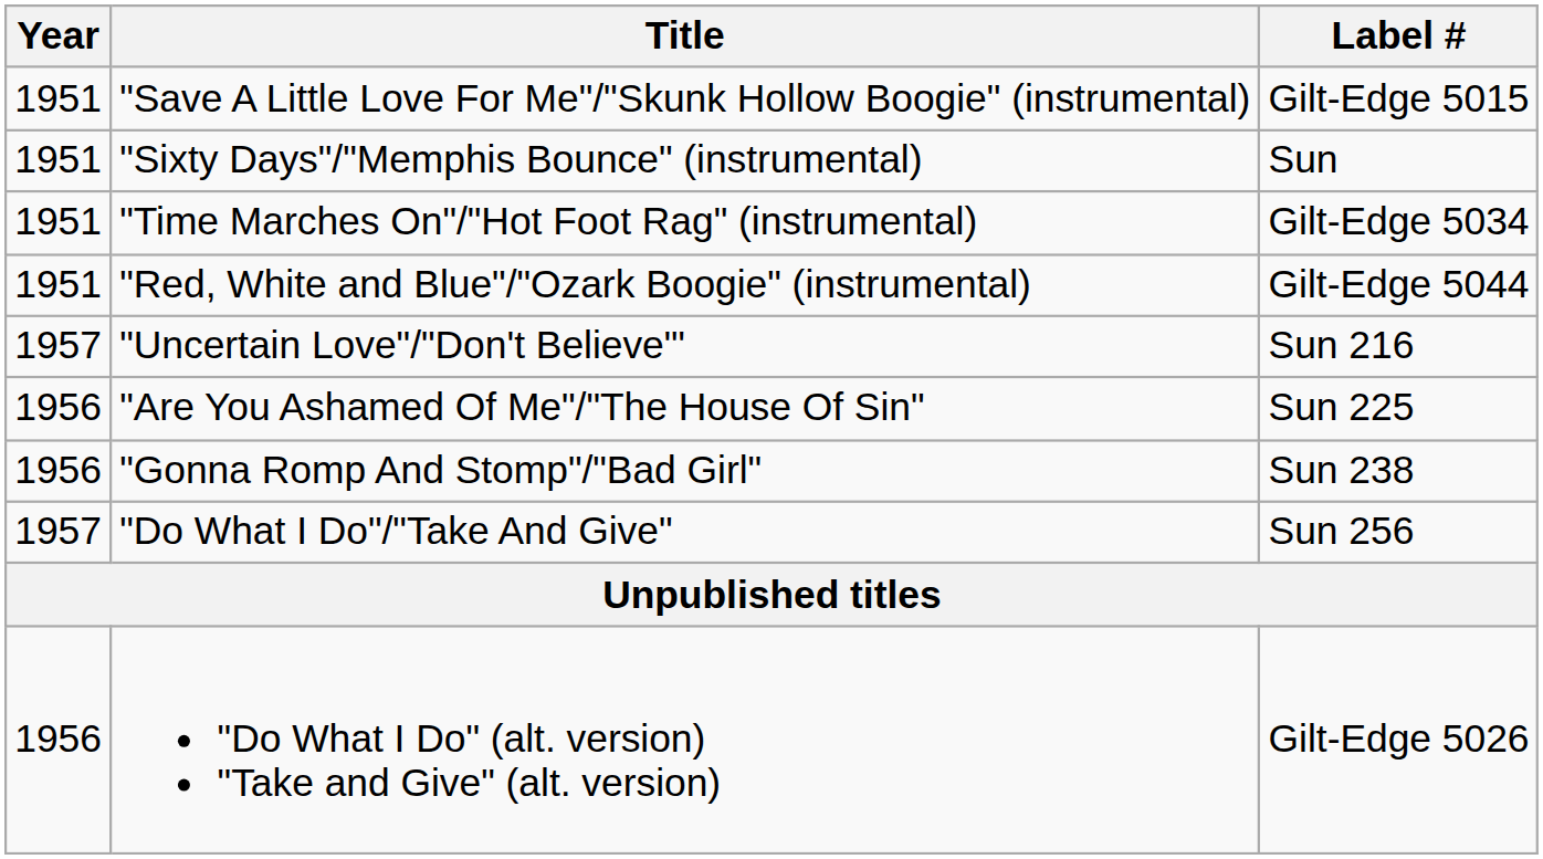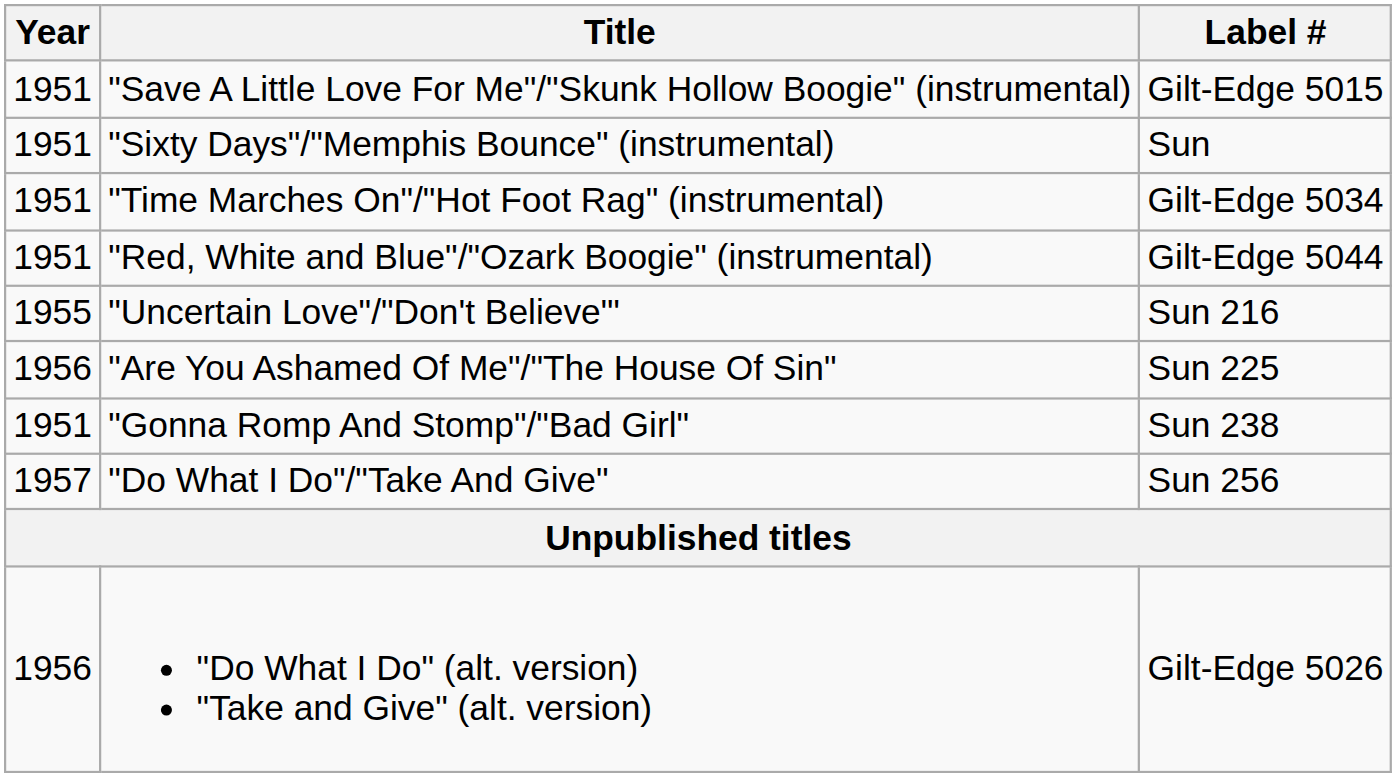"Uncertain Love"/"Don't Believe"' | Year: 1957 -> 1955
"Gonna Romp And Stomp"/"Bad Girl" | Year: 1956 -> 1951
